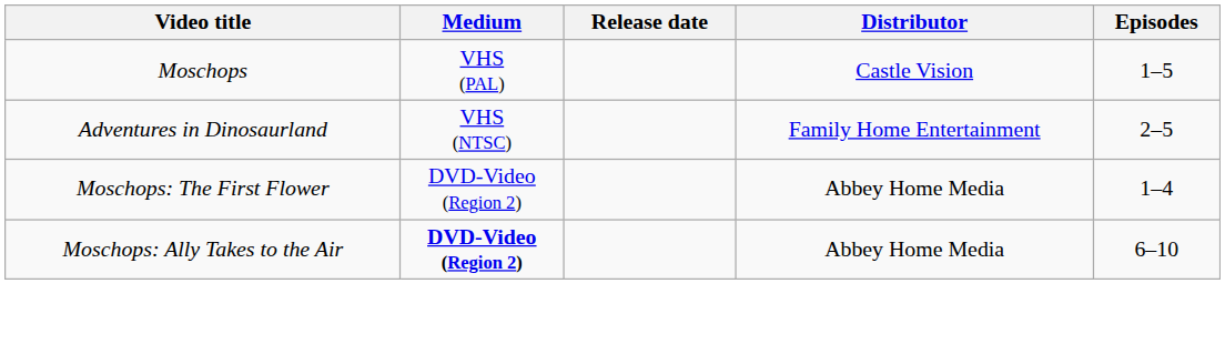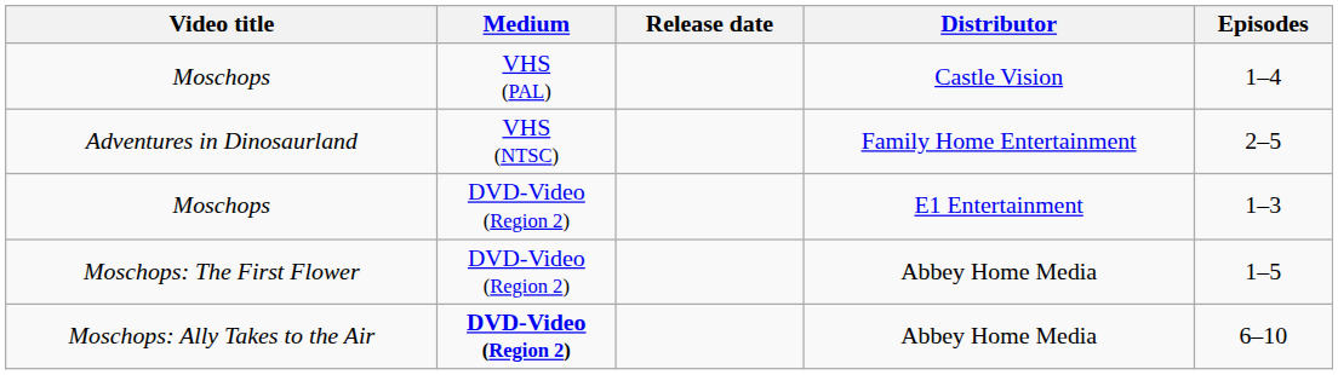Moschops / Castle Vision | Episodes: 1–5 -> 1–4
+ row: Moschops | DVD-Video (Region 2) | E1 Entertainment | 1–3
Moschops: The First Flower | Episodes: 1–4 -> 1–5
